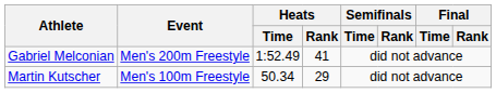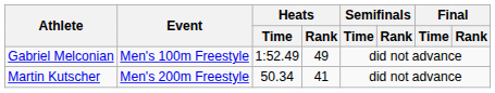Gabriel Melconian | Event: Men's 200m Freestyle -> Men's 100m Freestyle
Gabriel Melconian | Heats / Rank: 41 -> 49
Martin Kutscher | Event: Men's 100m Freestyle -> Men's 200m Freestyle
Martin Kutscher | Heats / Rank: 29 -> 41
